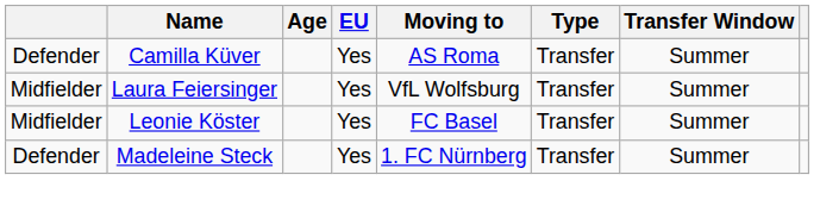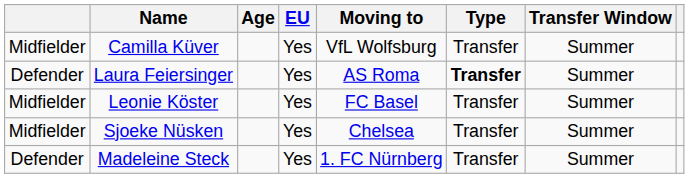Camilla Küver | column 1: Defender -> Midfielder
Camilla Küver | Moving to: AS Roma -> VfL Wolfsburg
Laura Feiersinger | column 1: Midfielder -> Defender
Laura Feiersinger | Moving to: VfL Wolfsburg -> AS Roma
Laura Feiersinger | Type: normal -> bold
+ row: Midfielder | Sjoeke Nüsken | Yes | Chelsea | Transfer | Summer
